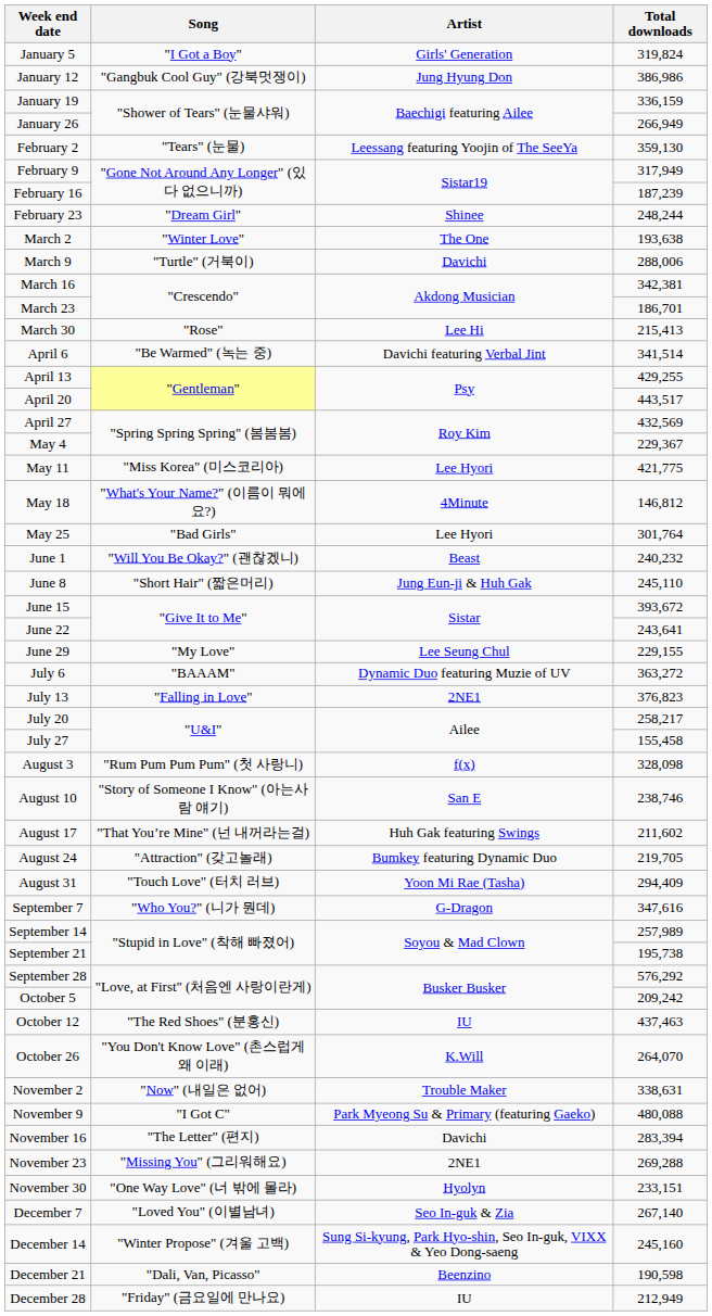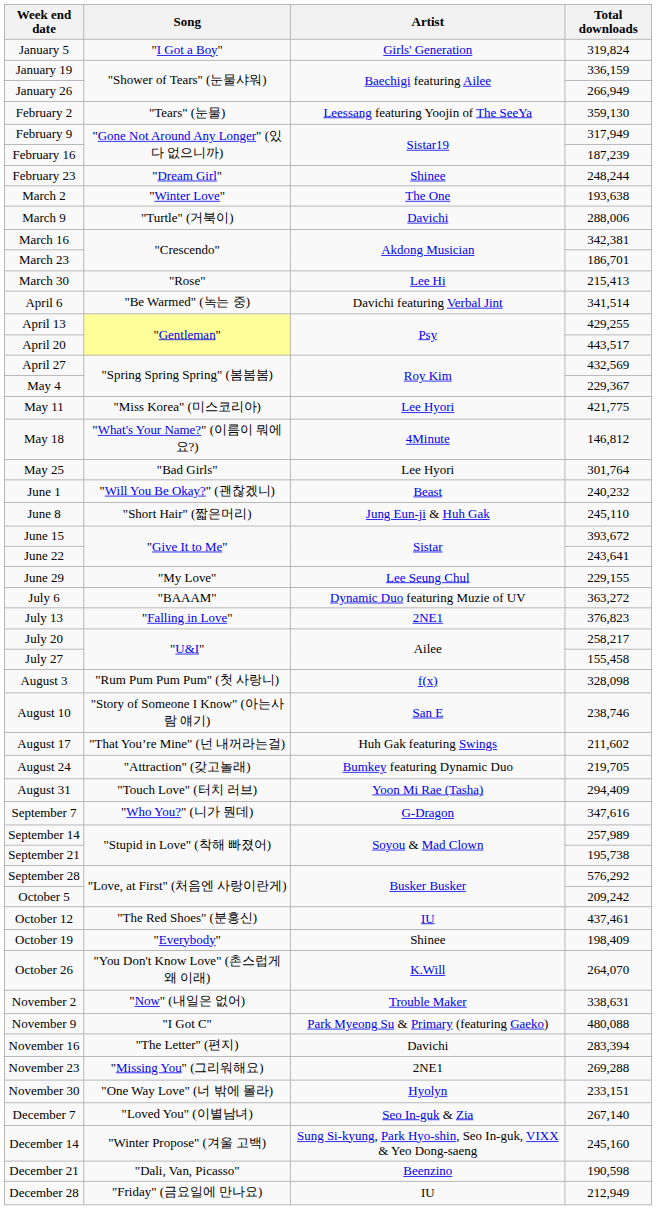- row: January 12 | "Gangbuk Cool Guy" (강북멋쟁이) | Jung Hyung Don | 386,986
October 12 | Total downloads: 437,463 -> 437,461
+ row: October 19 | "Everybody" | Shinee | 198,409
